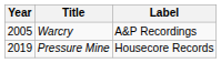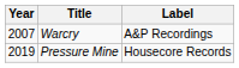Warcry | Year: 2005 -> 2007
